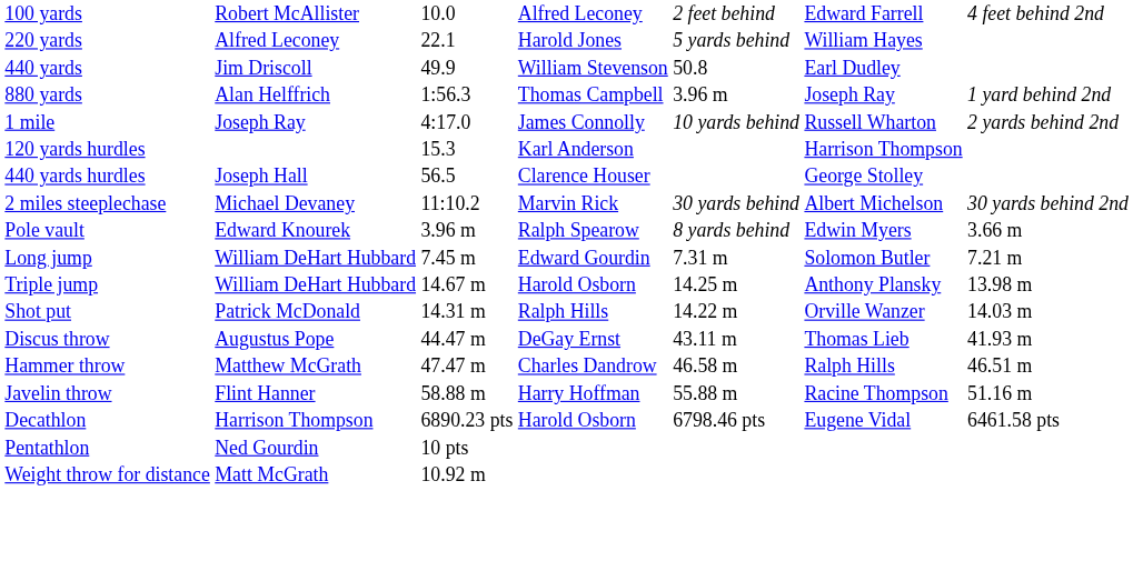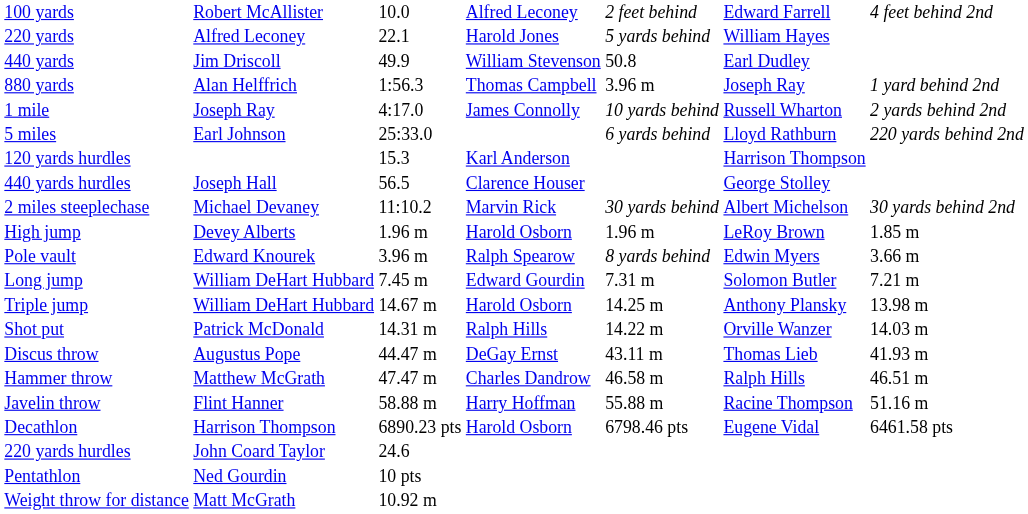+ row: 5 miles | Earl Johnson | 25:33.0 | 6 yards behind | Lloyd Rathburn | 220 yards behind 2nd
+ row: High jump | Devey Alberts | 1.96 m | Harold Osborn | 1.96 m | LeRoy Brown | 1.85 m
+ row: 220 yards hurdles | John Coard Taylor | 24.6
